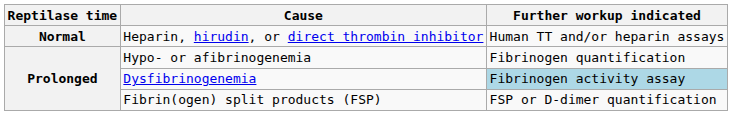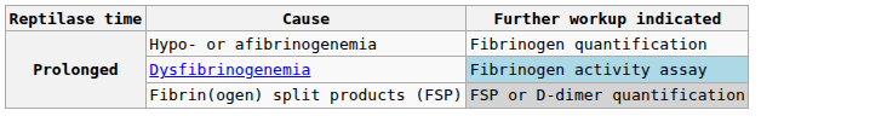- row: Normal | Heparin, hirudin, or direct thrombin inhibitor | Human TT and/or heparin assays
Fibrin(ogen) split products (FSP) | Further workup indicated: no background -> lightgrey background
